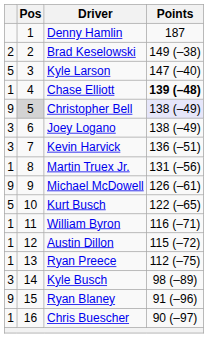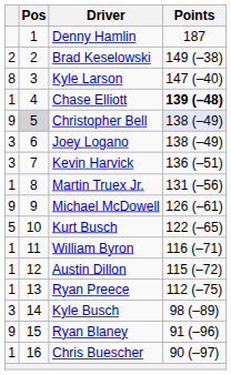Kyle Larson | column 1: 5 -> 8
